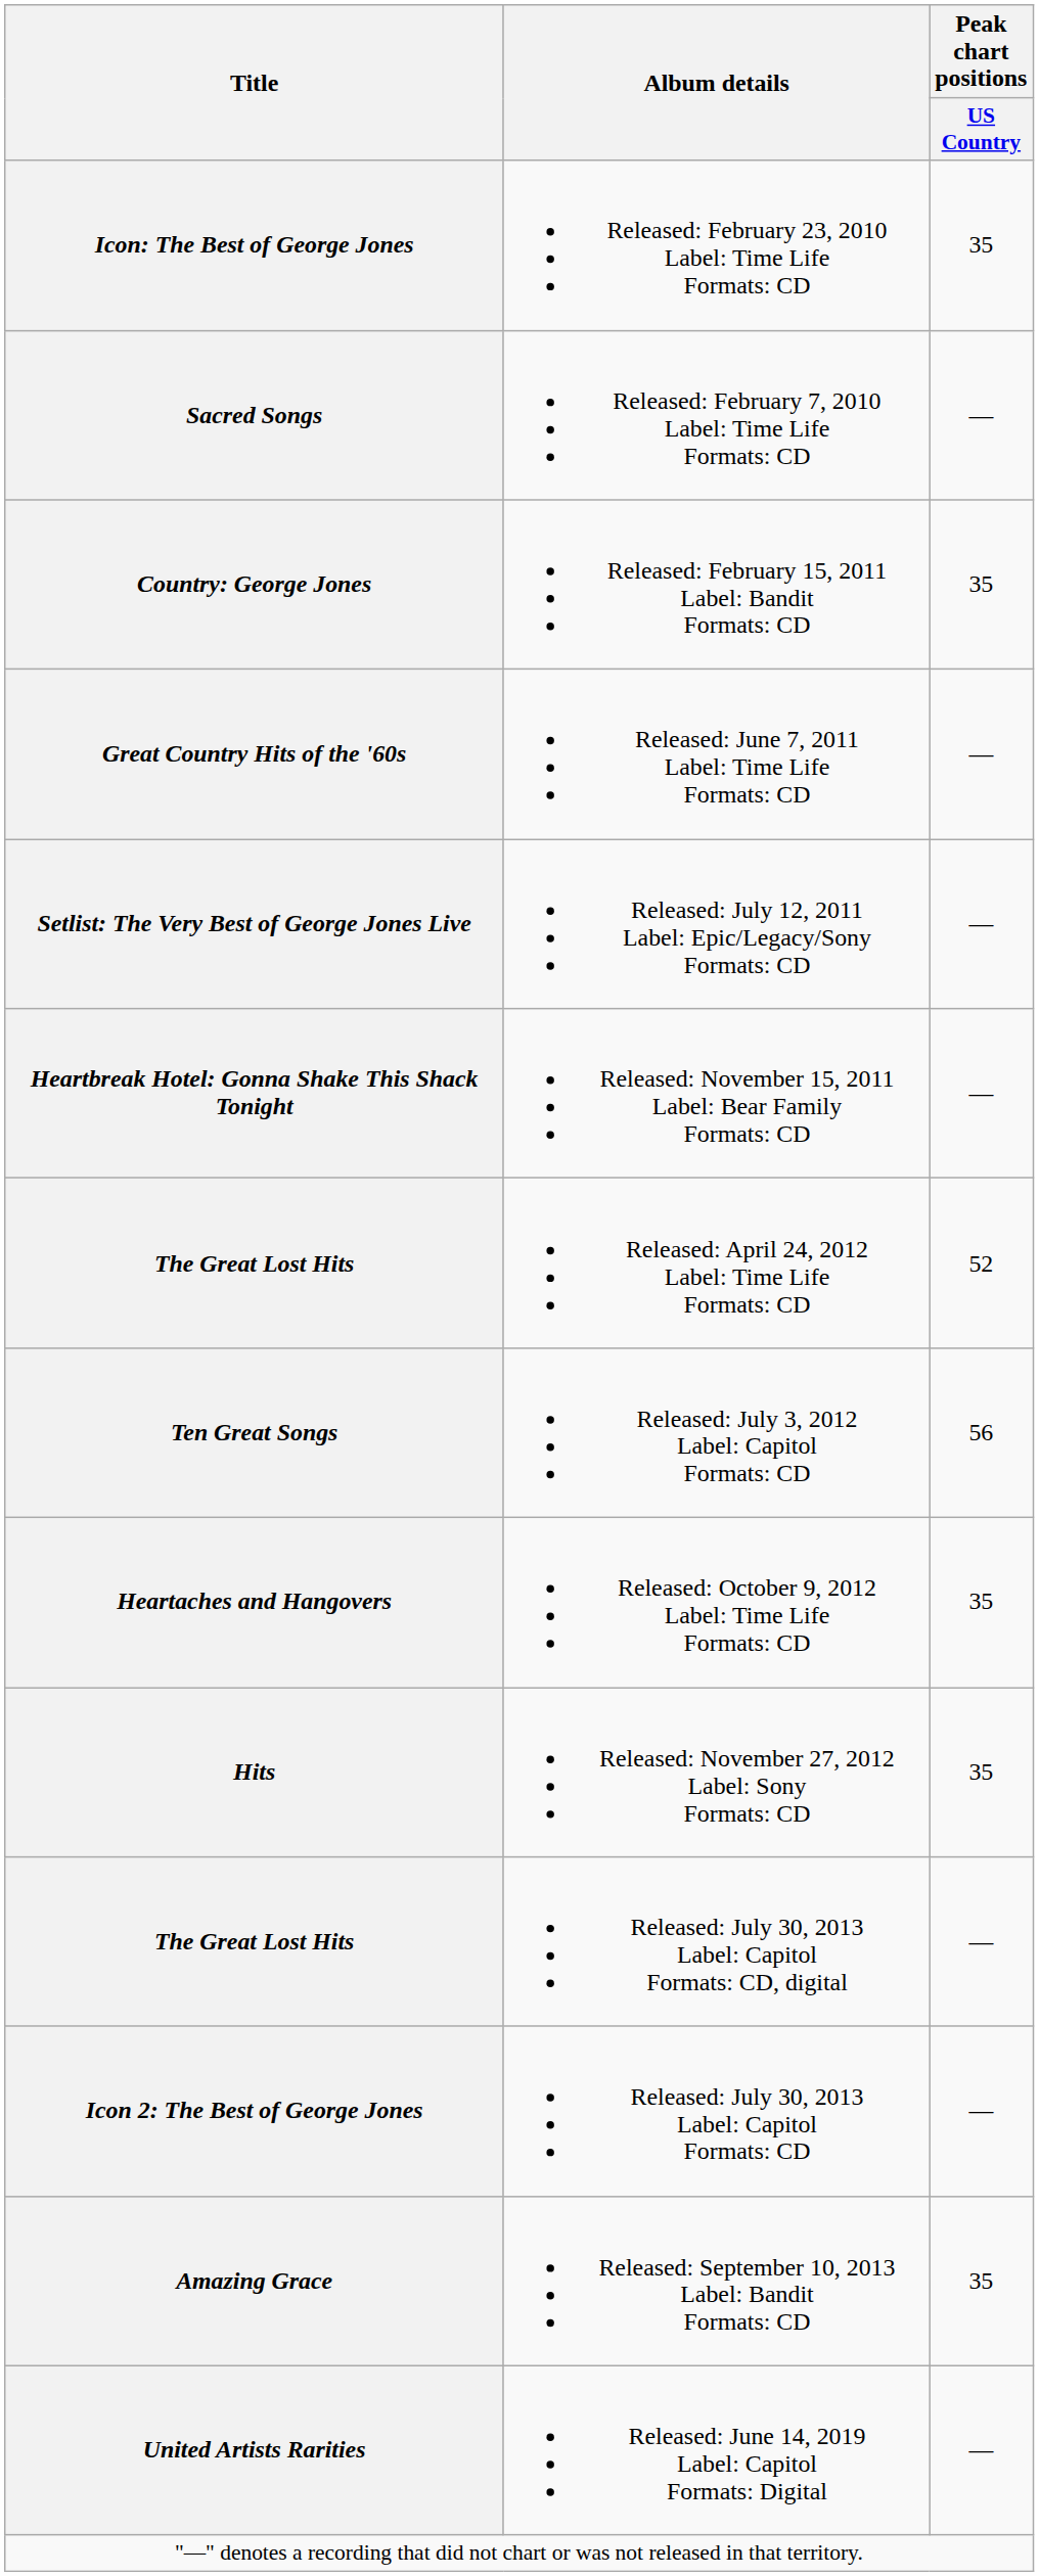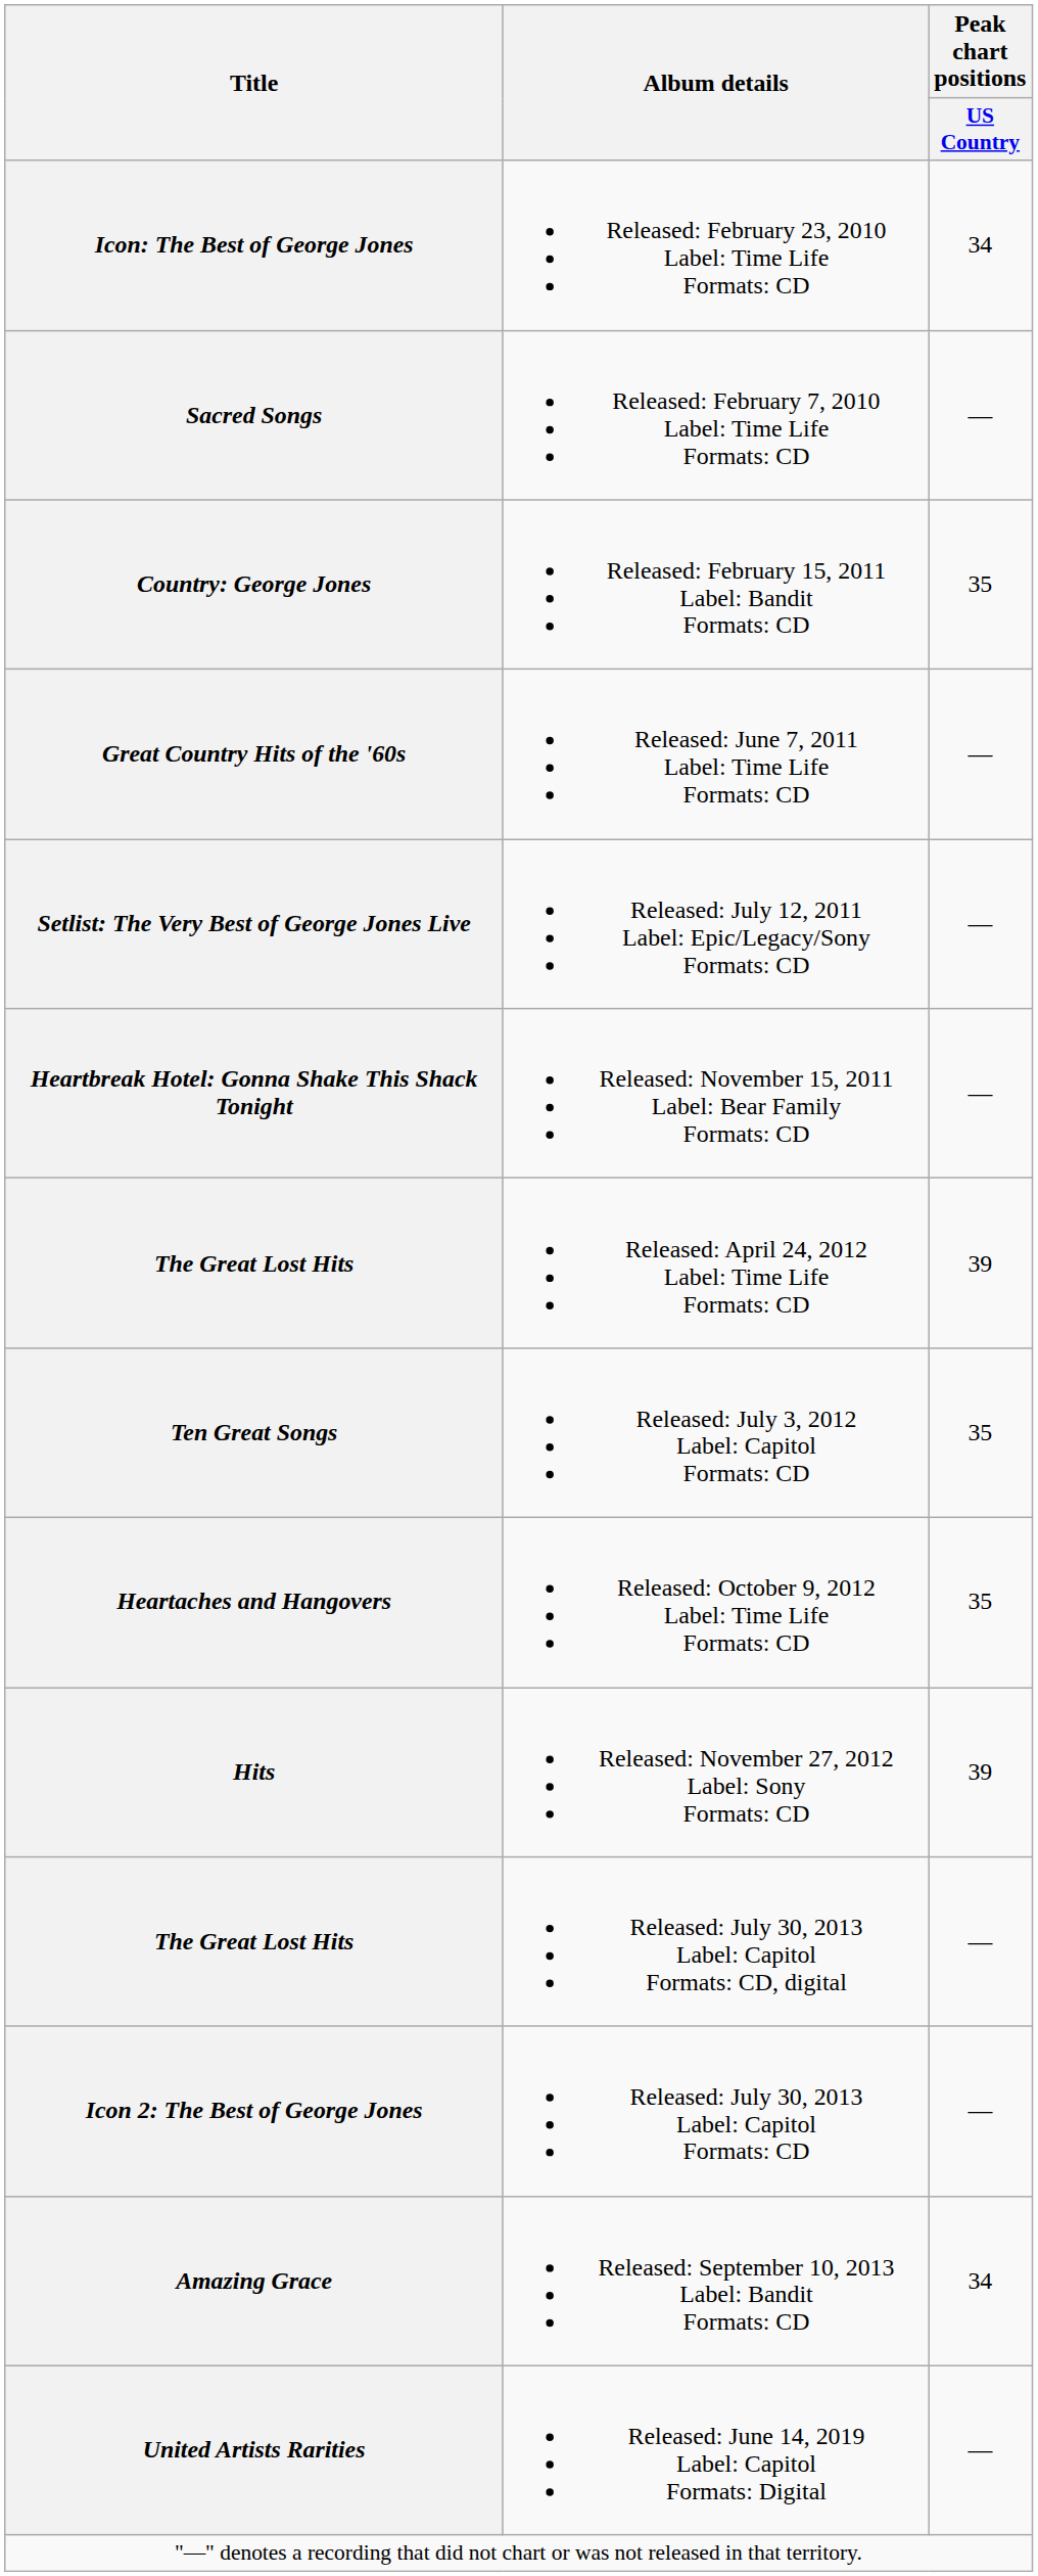Released: February 23, 2010 Label: Time Life Formats: CD | Peak chart positions / US Country: 35 -> 34
Released: April 24, 2012 Label: Time Life Formats: CD | Peak chart positions / US Country: 52 -> 39
Released: July 3, 2012 Label: Capitol Formats: CD | Peak chart positions / US Country: 56 -> 35
Released: November 27, 2012 Label: Sony Formats: CD | Peak chart positions / US Country: 35 -> 39
Released: September 10, 2013 Label: Bandit Formats: CD | Peak chart positions / US Country: 35 -> 34
